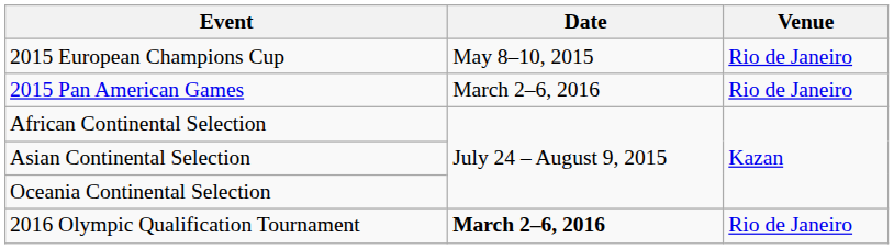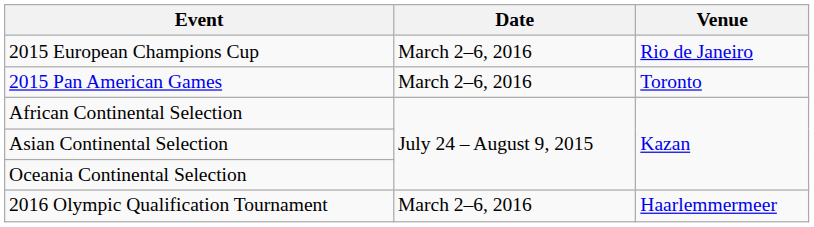2015 European Champions Cup | Date: May 8–10, 2015 -> March 2–6, 2016
2015 Pan American Games | Venue: Rio de Janeiro -> Toronto
2016 Olympic Qualification Tournament | Date: bold -> normal
2016 Olympic Qualification Tournament | Venue: Rio de Janeiro -> Haarlemmermeer
